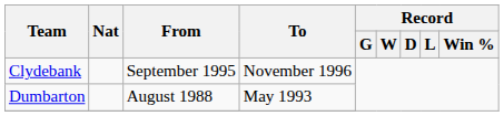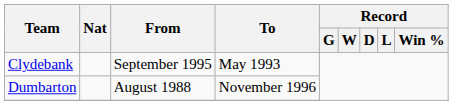Clydebank | To: November 1996 -> May 1993
Dumbarton | To: May 1993 -> November 1996
